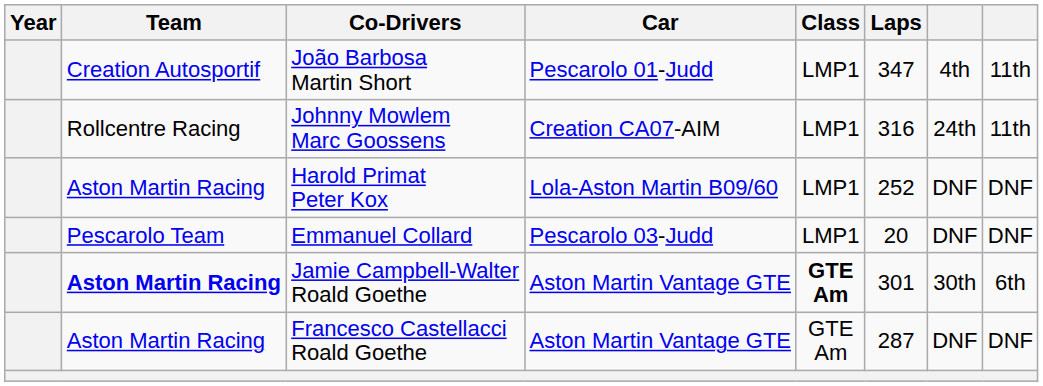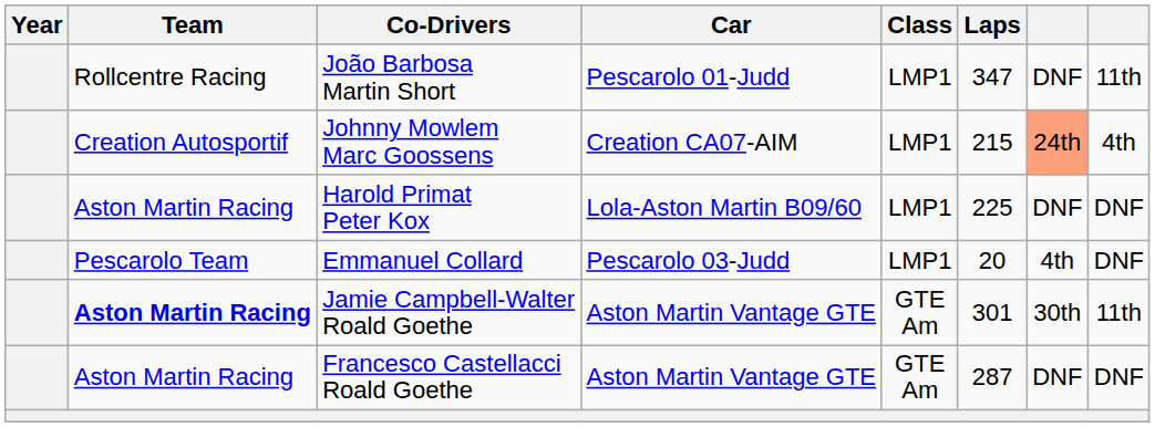João Barbosa Martin Short | Team: Creation Autosportif -> Rollcentre Racing
João Barbosa Martin Short | column 7: 4th -> DNF
Johnny Mowlem Marc Goossens | Team: Rollcentre Racing -> Creation Autosportif
Johnny Mowlem Marc Goossens | Laps: 316 -> 215
Johnny Mowlem Marc Goossens | column 7: no background -> lightsalmon background
Johnny Mowlem Marc Goossens | column 8: 11th -> 4th
Harold Primat Peter Kox | Laps: 252 -> 225
Emmanuel Collard | column 7: DNF -> 4th
Jamie Campbell-Walter Roald Goethe | Class: bold -> normal
Jamie Campbell-Walter Roald Goethe | column 8: 6th -> 11th
